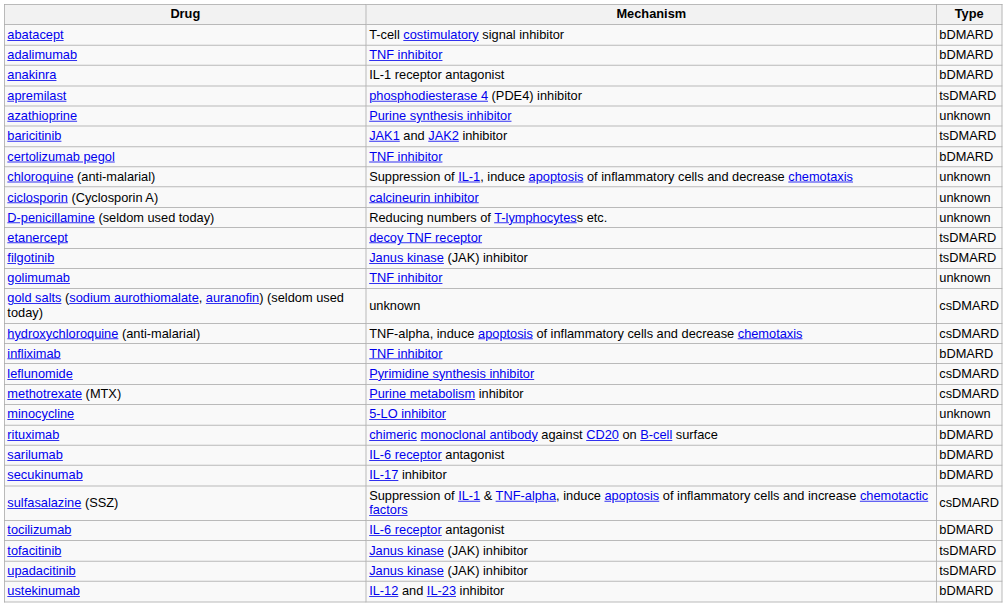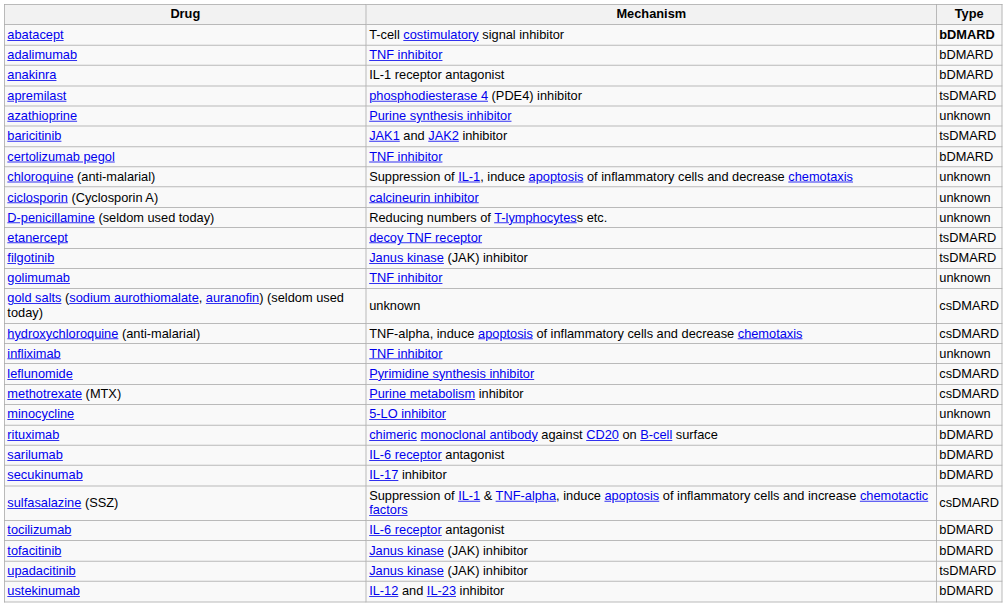abatacept | Type: normal -> bold
infliximab | Type: bDMARD -> unknown
tofacitinib | Type: tsDMARD -> bDMARD
